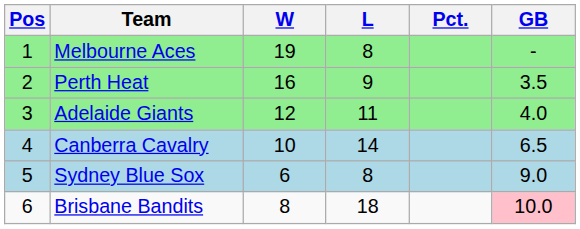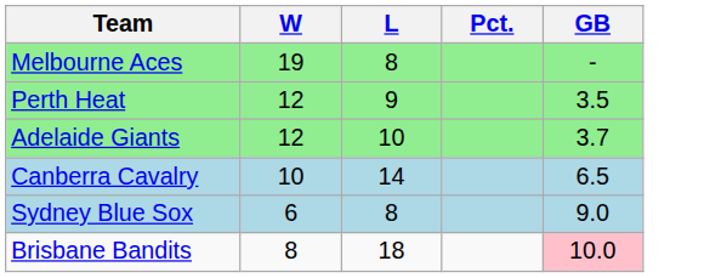- column: Pos | 1 | 2 | 3 | 4 | 5 | 6
Perth Heat | W: 16 -> 12
Adelaide Giants | L: 11 -> 10
Adelaide Giants | GB: 4.0 -> 3.7
